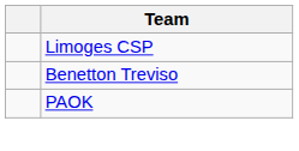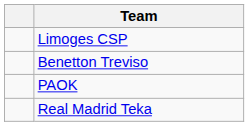+ row: Real Madrid Teka
